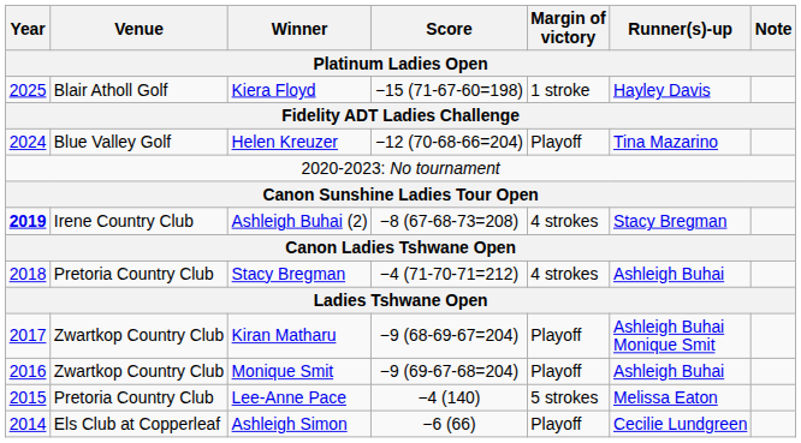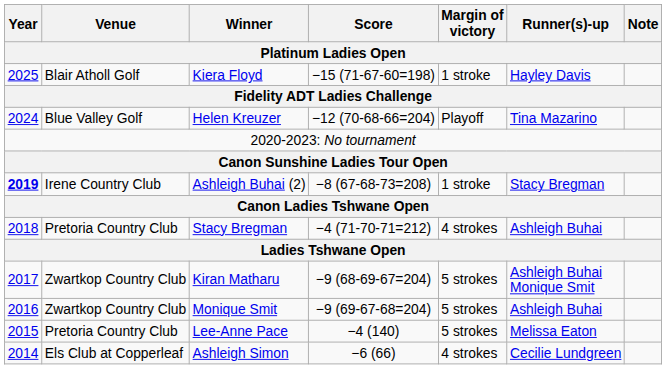Ashleigh Buhai (2) | Margin of victory: 4 strokes -> 1 stroke
Kiran Matharu | Margin of victory: Playoff -> 5 strokes
Monique Smit | Margin of victory: Playoff -> 5 strokes
Ashleigh Simon | Margin of victory: Playoff -> 4 strokes
